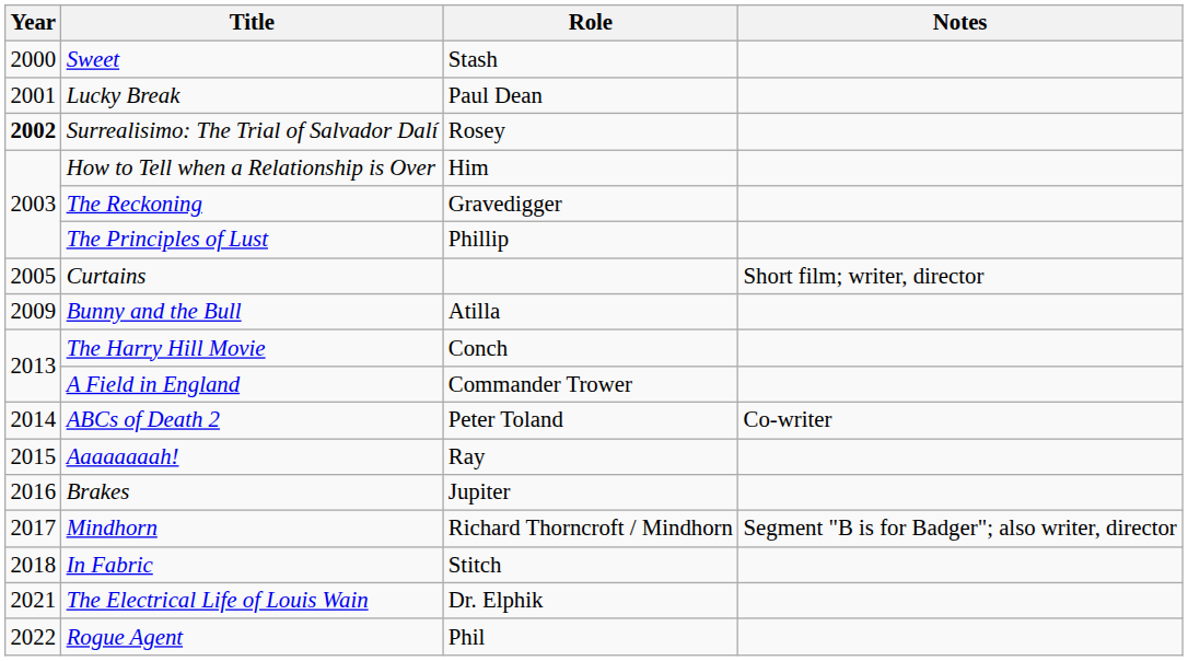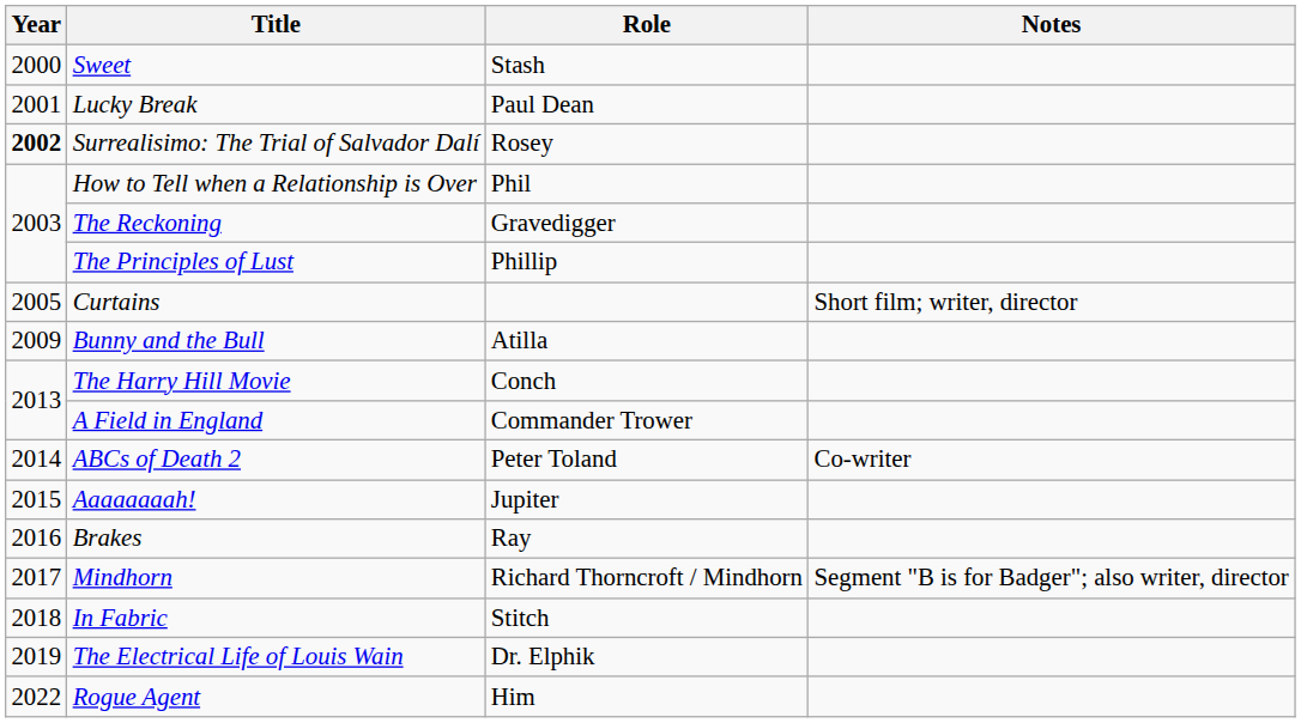How to Tell when a Relationship is Over | Role: Him -> Phil
Aaaaaaaah! | Role: Ray -> Jupiter
Brakes | Role: Jupiter -> Ray
The Electrical Life of Louis Wain | Year: 2021 -> 2019
Rogue Agent | Role: Phil -> Him
